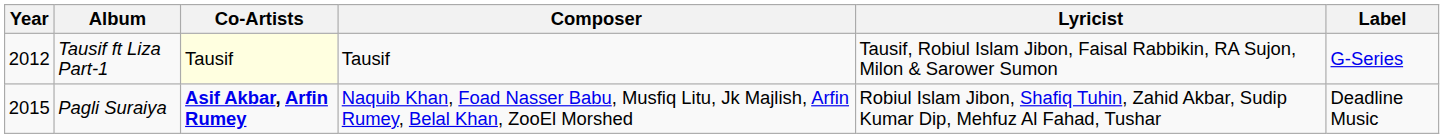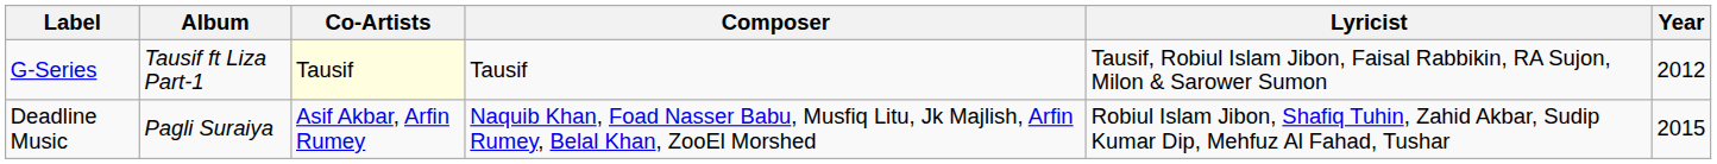columns swapped: Year <-> Label
Pagli Suraiya | Co-Artists: bold -> normal
